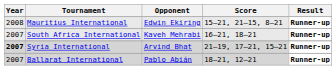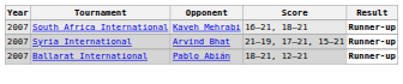- row: 2008 | Mauritius International | Edwin Ekiring | 15–21, 21–15, 8–21 | Runner-up
Syria International | Year: bold -> normal
